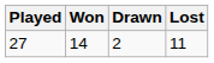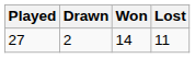columns swapped: Won <-> Drawn
